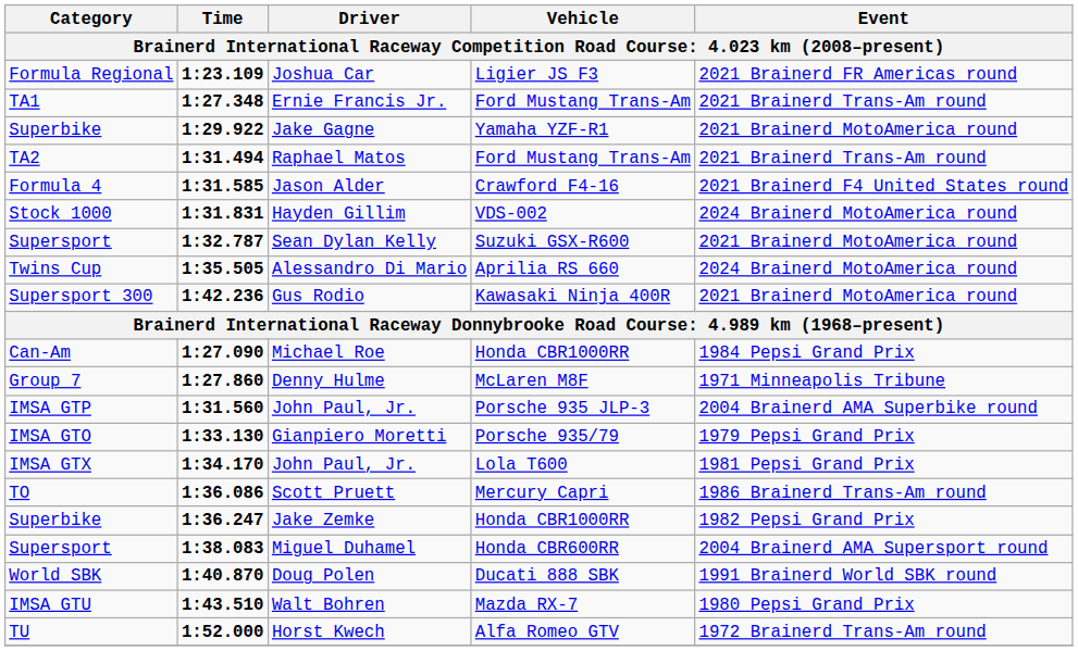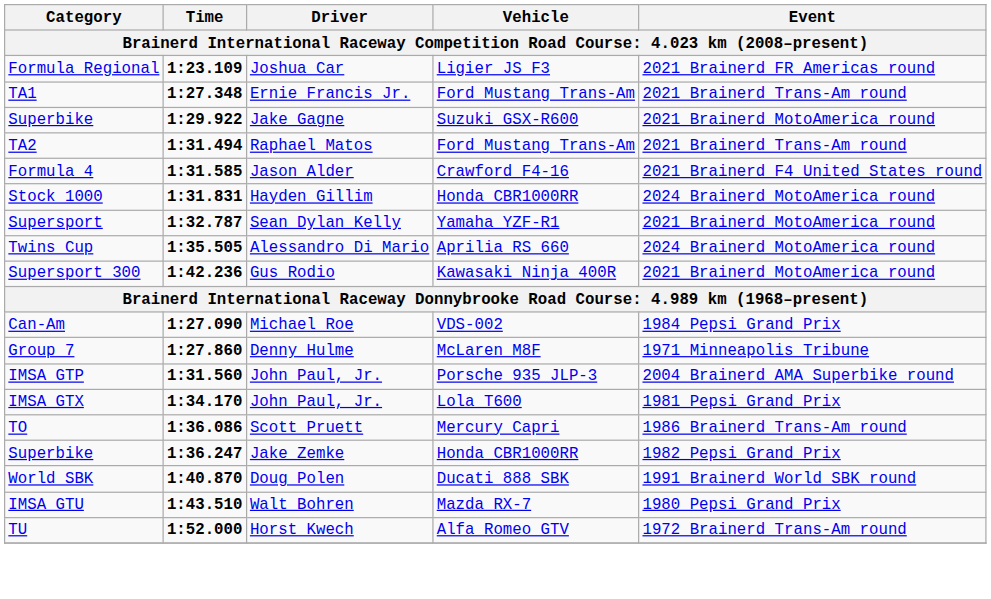Jake Gagne | Vehicle: Yamaha YZF-R1 -> Suzuki GSX-R600
Hayden Gillim | Vehicle: VDS-002 -> Honda CBR1000RR
Sean Dylan Kelly | Vehicle: Suzuki GSX-R600 -> Yamaha YZF-R1
Michael Roe | Vehicle: Honda CBR1000RR -> VDS-002
- row: IMSA GTO | 1:33.130 | Gianpiero Moretti | Porsche 935/79 | 1979 Pepsi Grand Prix
- row: Supersport | 1:38.083 | Miguel Duhamel | Honda CBR600RR | 2004 Brainerd AMA Supersport round
